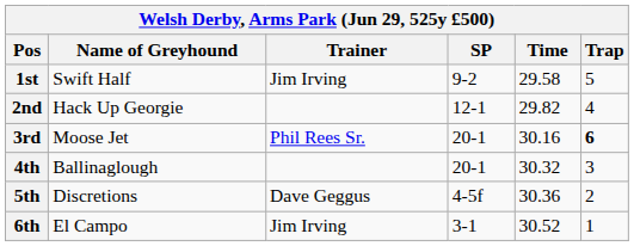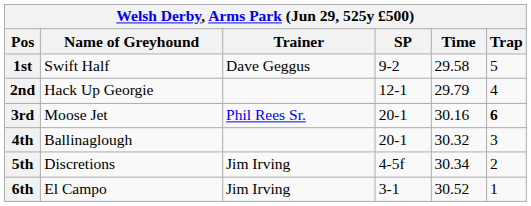1st | Trainer: Jim Irving -> Dave Geggus
2nd | Time: 29.82 -> 29.79
5th | Trainer: Dave Geggus -> Jim Irving
5th | Time: 30.36 -> 30.34
